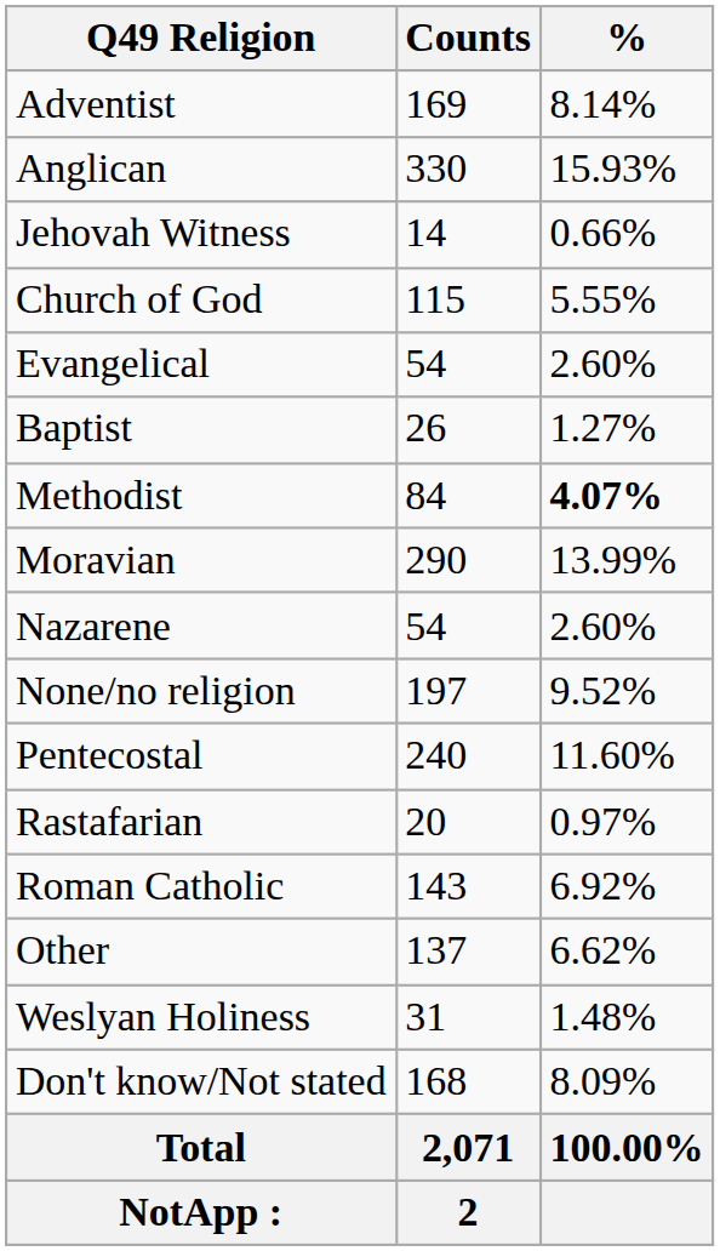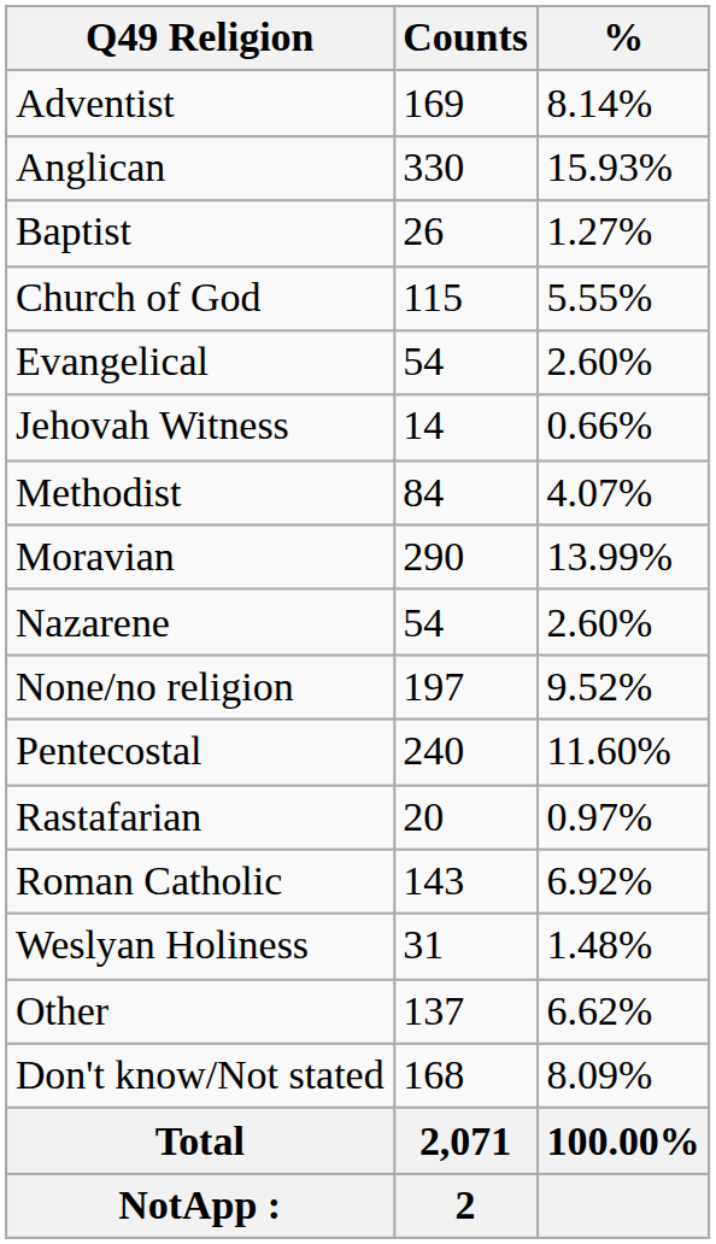rows swapped: Baptist <-> Jehovah Witness
Methodist | %: bold -> normal
rows swapped: Weslyan Holiness <-> Other
